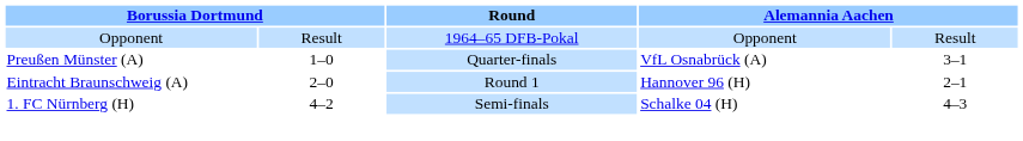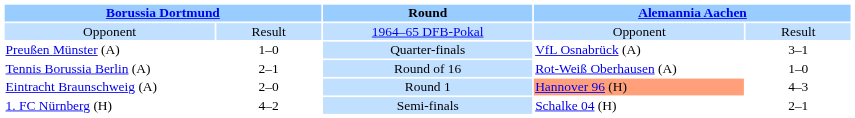+ row: Tennis Borussia Berlin (A) | 2–1 | Round of 16 | Rot-Weiß Oberhausen (A) | 1–0
Eintracht Braunschweig (A) | column 4: no background -> lightsalmon background
Eintracht Braunschweig (A) | column 5: 2–1 -> 4–3
1. FC Nürnberg (H) | column 5: 4–3 -> 2–1
